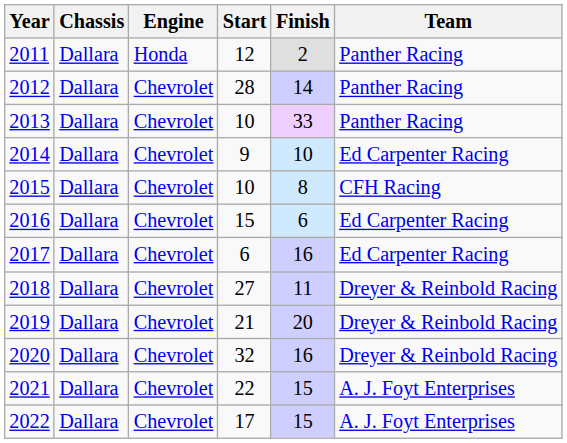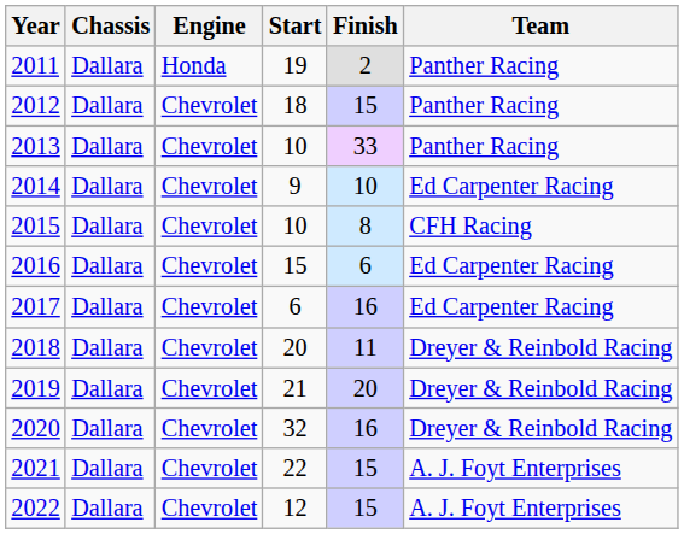2011 | Start: 12 -> 19
2012 | Start: 28 -> 18
2012 | Finish: 14 -> 15
2018 | Start: 27 -> 20
2022 | Start: 17 -> 12
